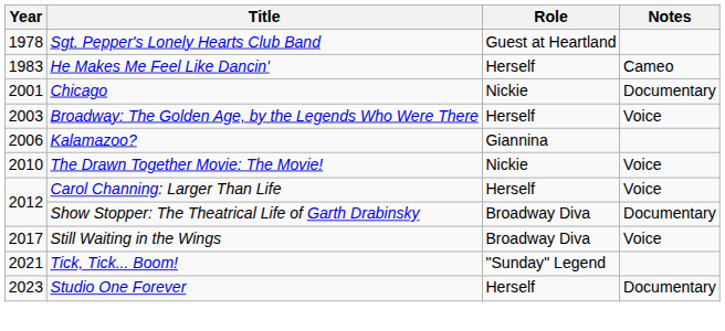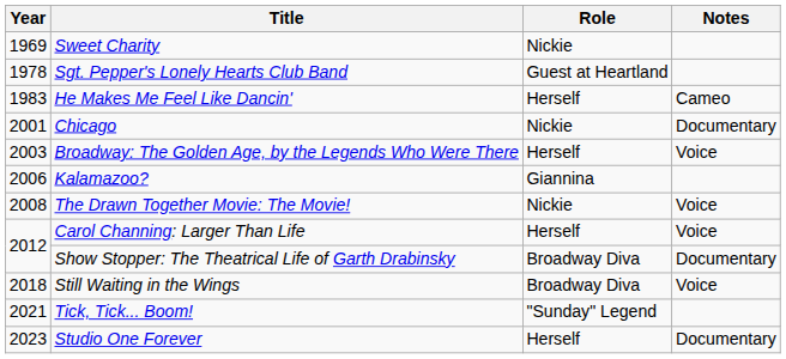+ row: 1969 | Sweet Charity | Nickie
The Drawn Together Movie: The Movie! | Year: 2010 -> 2008
Still Waiting in the Wings | Year: 2017 -> 2018
